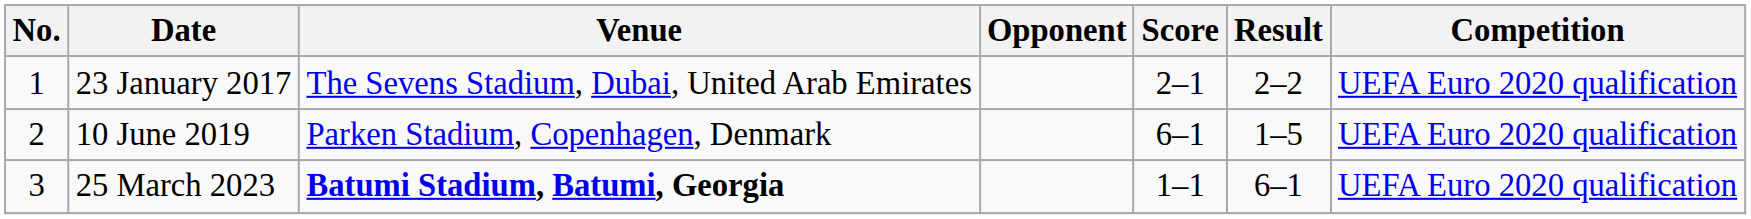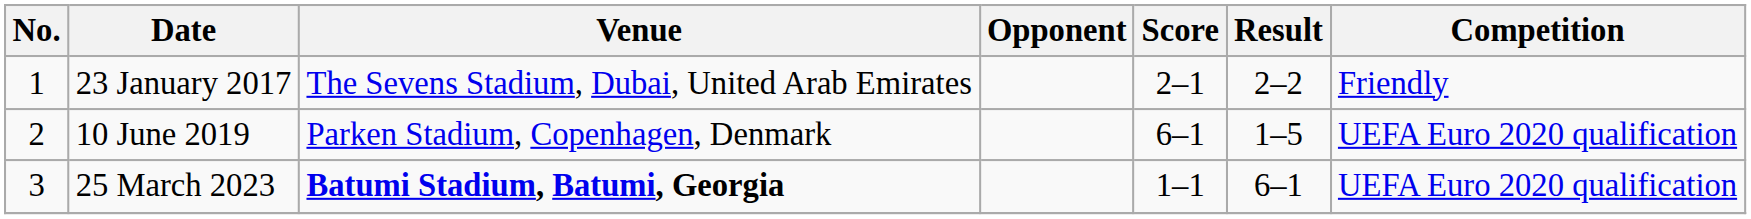23 January 2017 | Competition: UEFA Euro 2020 qualification -> Friendly
